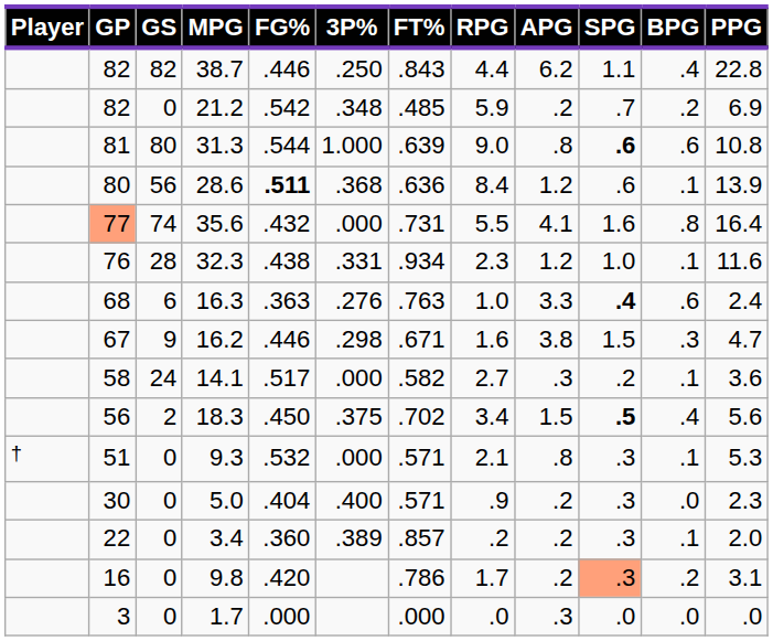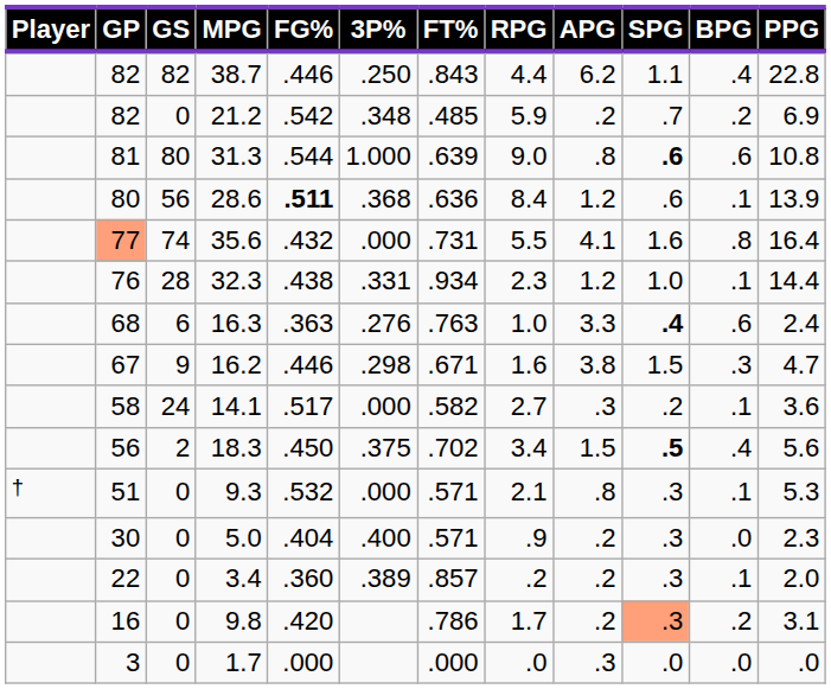32.3 | PPG: 11.6 -> 14.4
